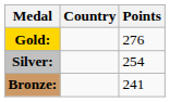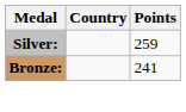- row: Gold: | 276
Silver: | Points: 254 -> 259
